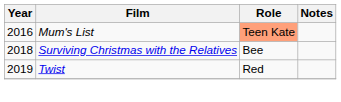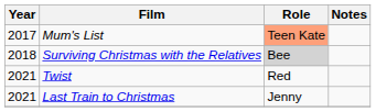Mum's List | Year: 2016 -> 2017
Surviving Christmas with the Relatives | Role: no background -> lightgrey background
Twist | Year: 2019 -> 2021
+ row: 2021 | Last Train to Christmas | Jenny
